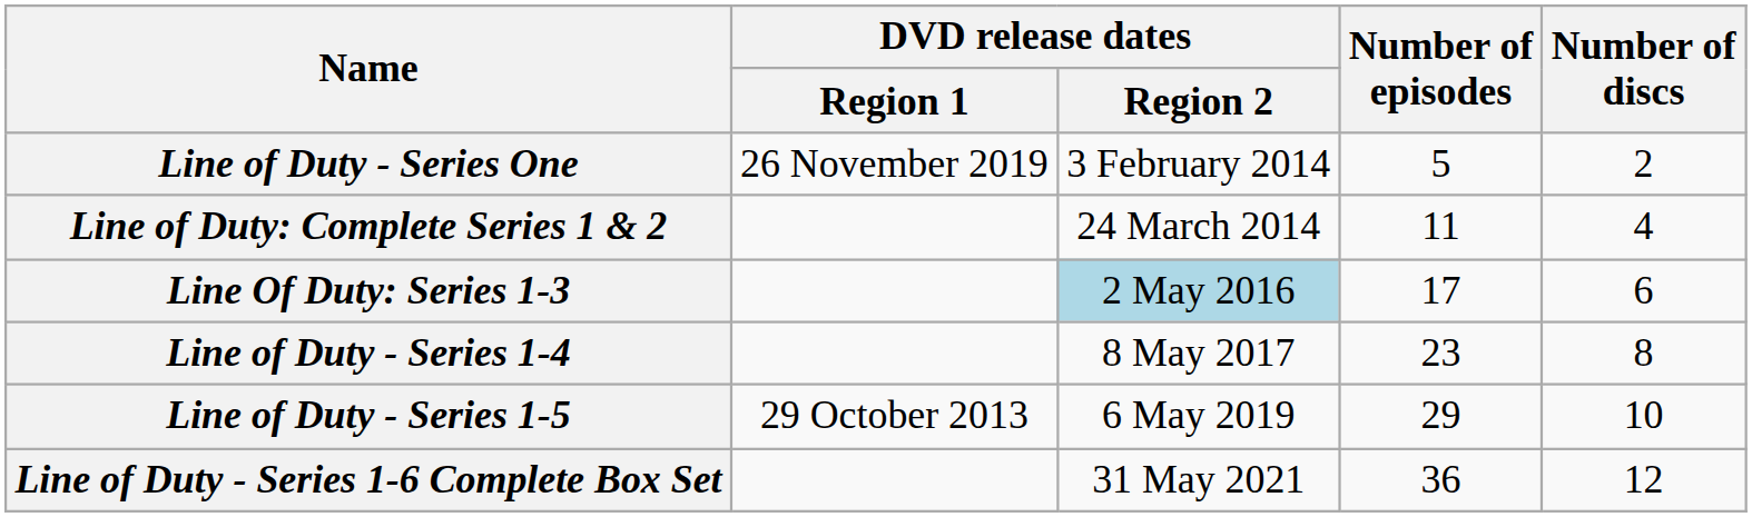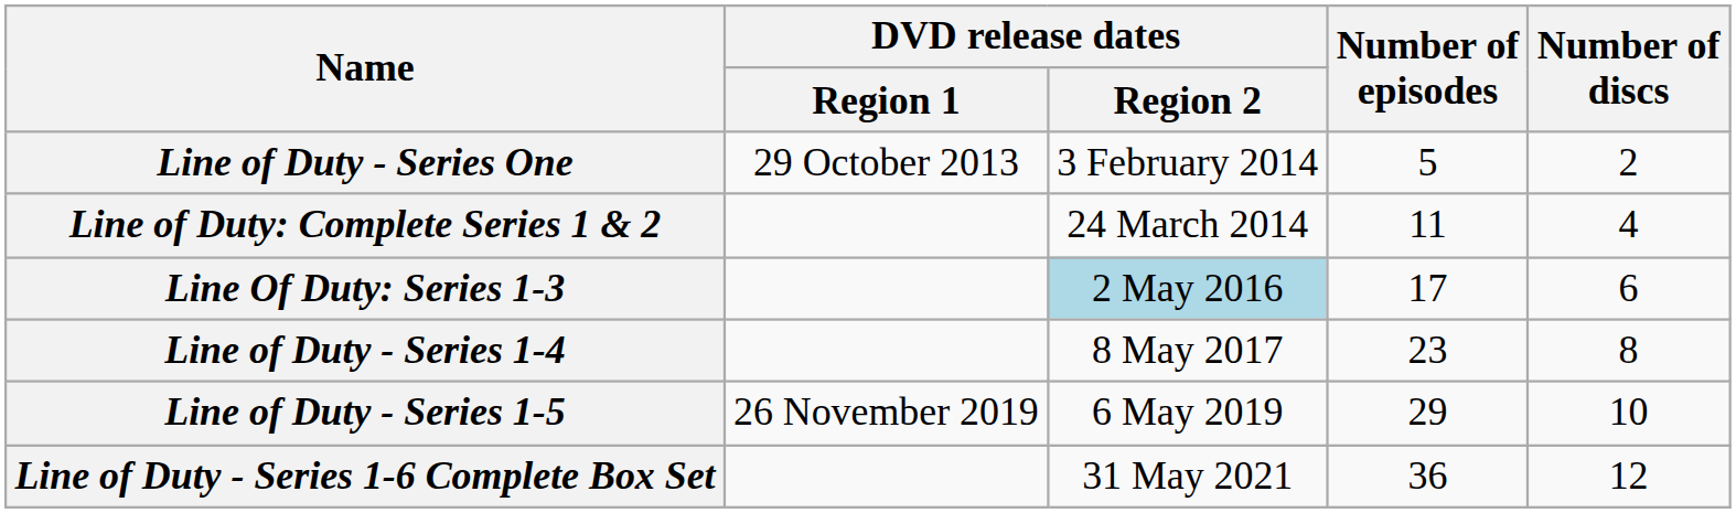Line of Duty - Series One | DVD release dates / Region 1: 26 November 2019 -> 29 October 2013
Line of Duty - Series 1-5 | DVD release dates / Region 1: 29 October 2013 -> 26 November 2019
